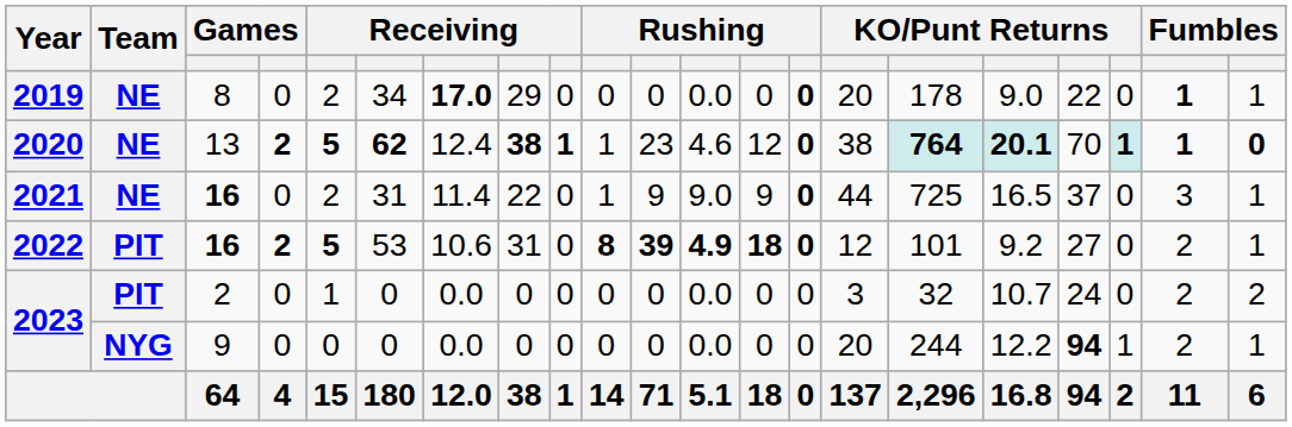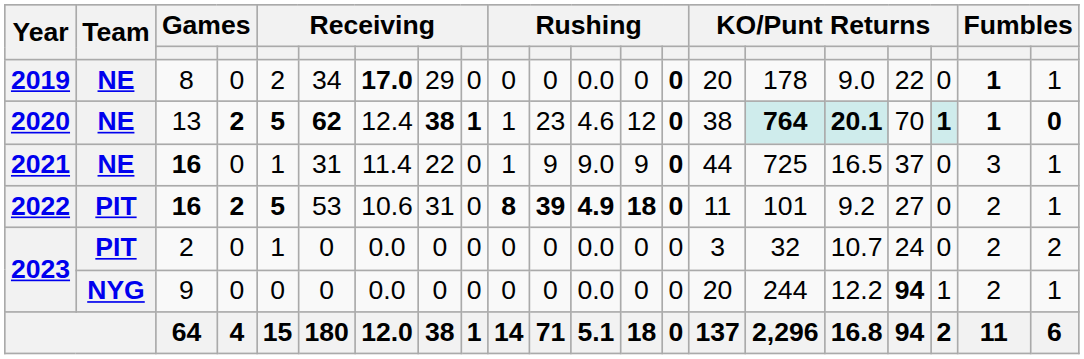2021 | column 5: 2 -> 1
2022 | column 15: 12 -> 11
